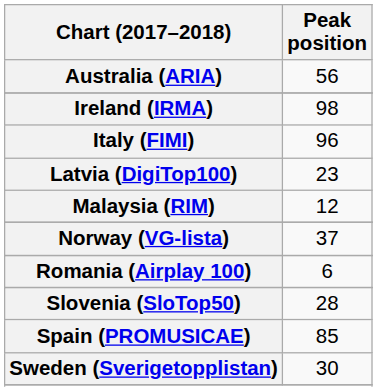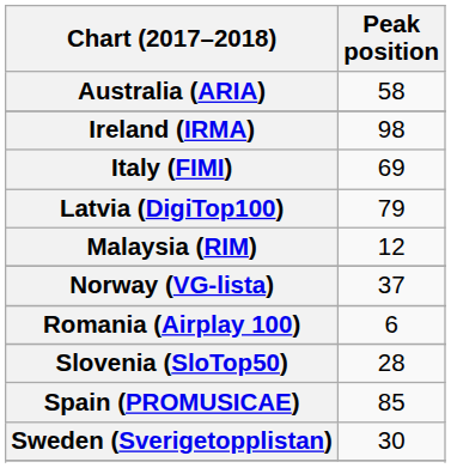Australia (ARIA) | Peak position: 56 -> 58
Italy (FIMI) | Peak position: 96 -> 69
Latvia (DigiTop100) | Peak position: 23 -> 79
